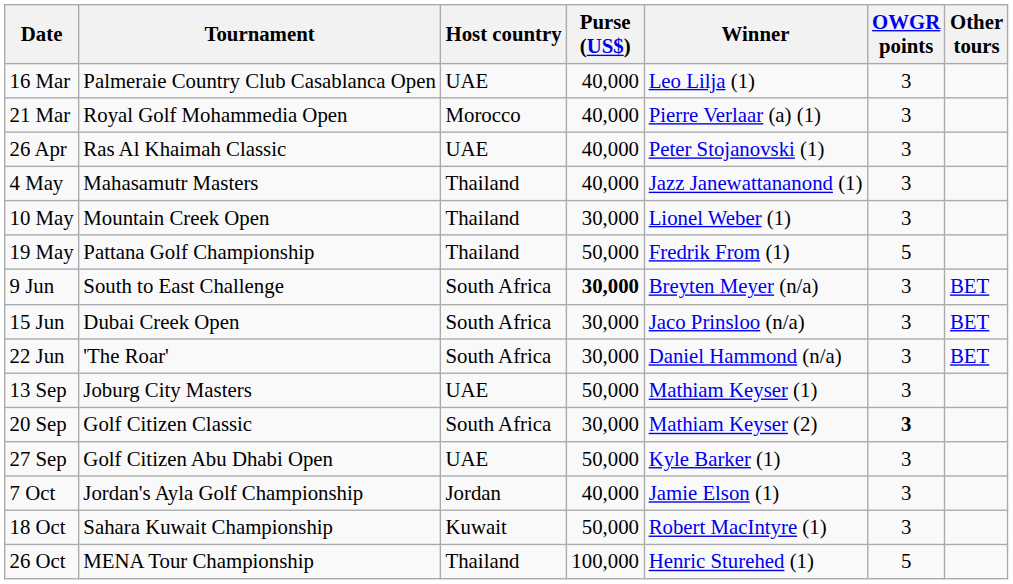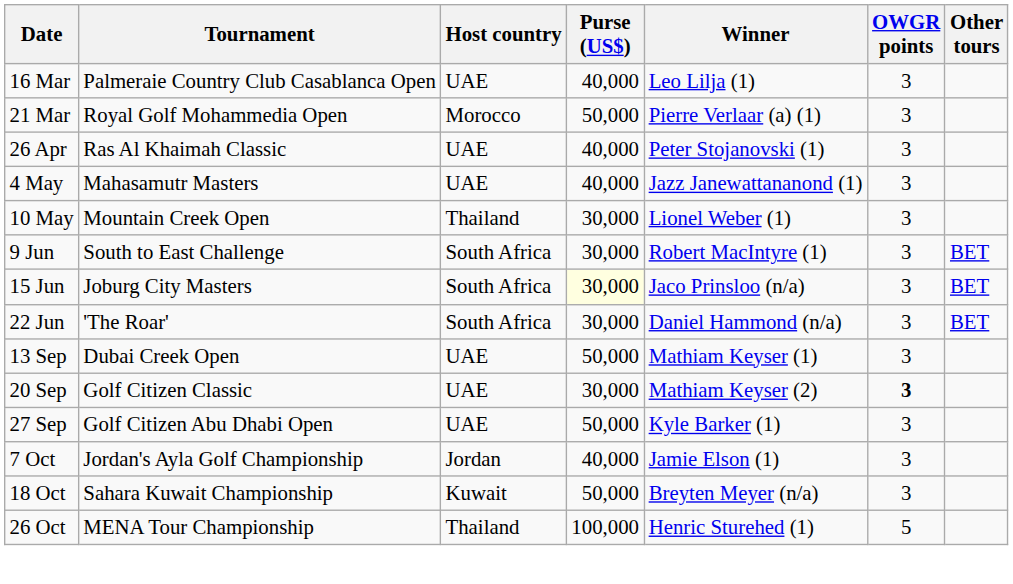21 Mar | Purse (US$): 40,000 -> 50,000
4 May | Host country: Thailand -> UAE
- row: 19 May | Pattana Golf Championship | Thailand | 50,000 | Fredrik From (1) | 5
9 Jun | Purse (US$): bold -> normal
9 Jun | Winner: Breyten Meyer (n/a) -> Robert MacIntyre (1)
15 Jun | Tournament: Dubai Creek Open -> Joburg City Masters
15 Jun | Purse (US$): no background -> lightyellow background
13 Sep | Tournament: Joburg City Masters -> Dubai Creek Open
20 Sep | Host country: South Africa -> UAE
18 Oct | Winner: Robert MacIntyre (1) -> Breyten Meyer (n/a)
